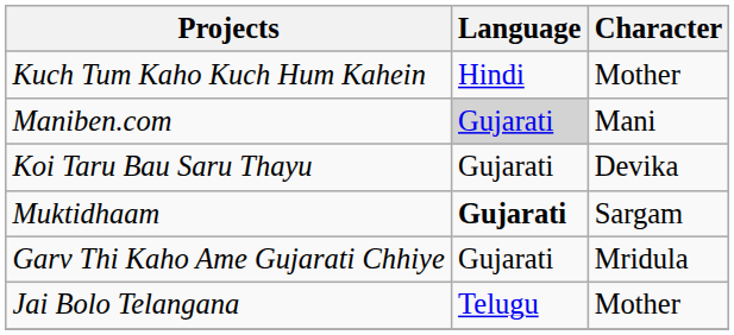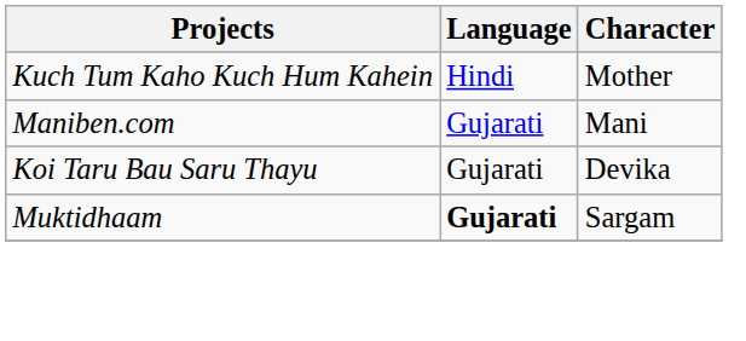Maniben.com | Language: lightgrey background -> no background
- row: Garv Thi Kaho Ame Gujarati Chhiye | Gujarati | Mridula
- row: Jai Bolo Telangana | Telugu | Mother
